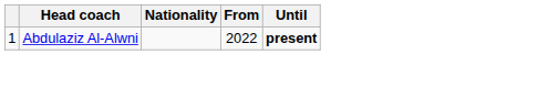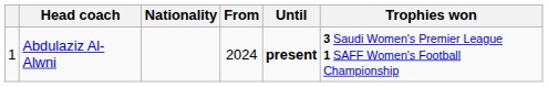+ column: Trophies won | 3 Saudi Women's Premier League 1 SAFF Women's Football Championship
Abdulaziz Al-Alwni | From: 2022 -> 2024
